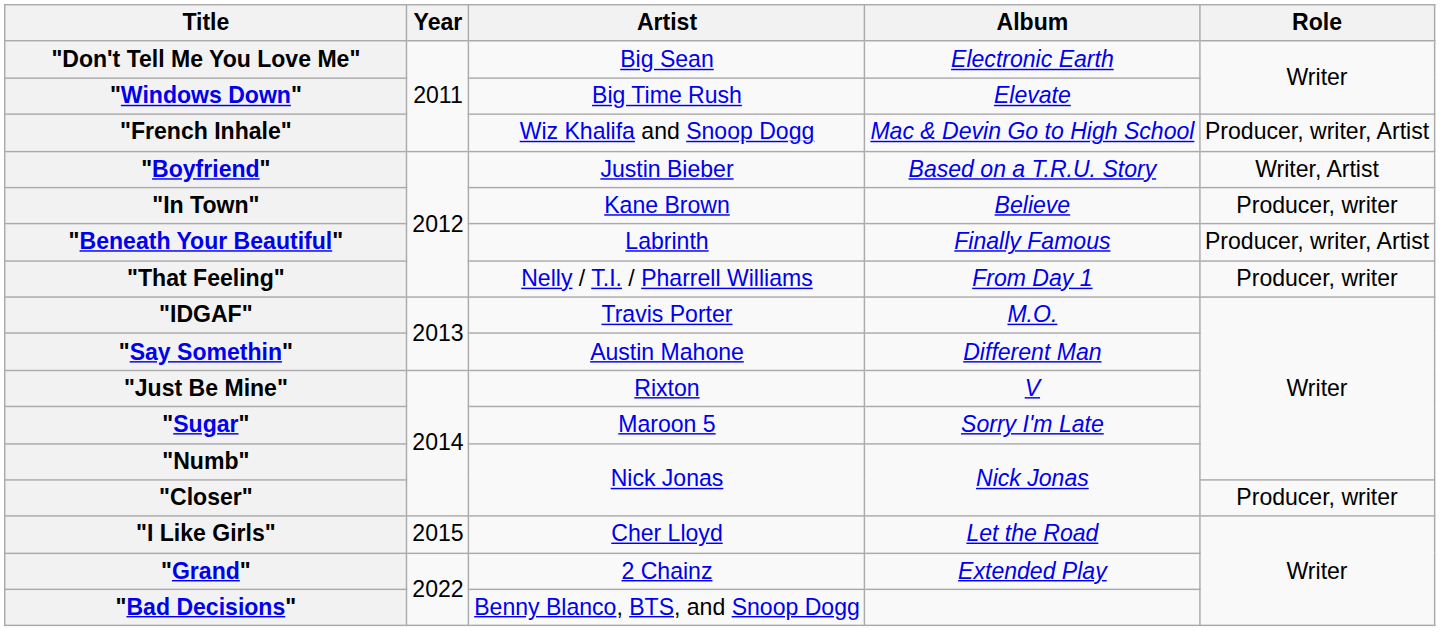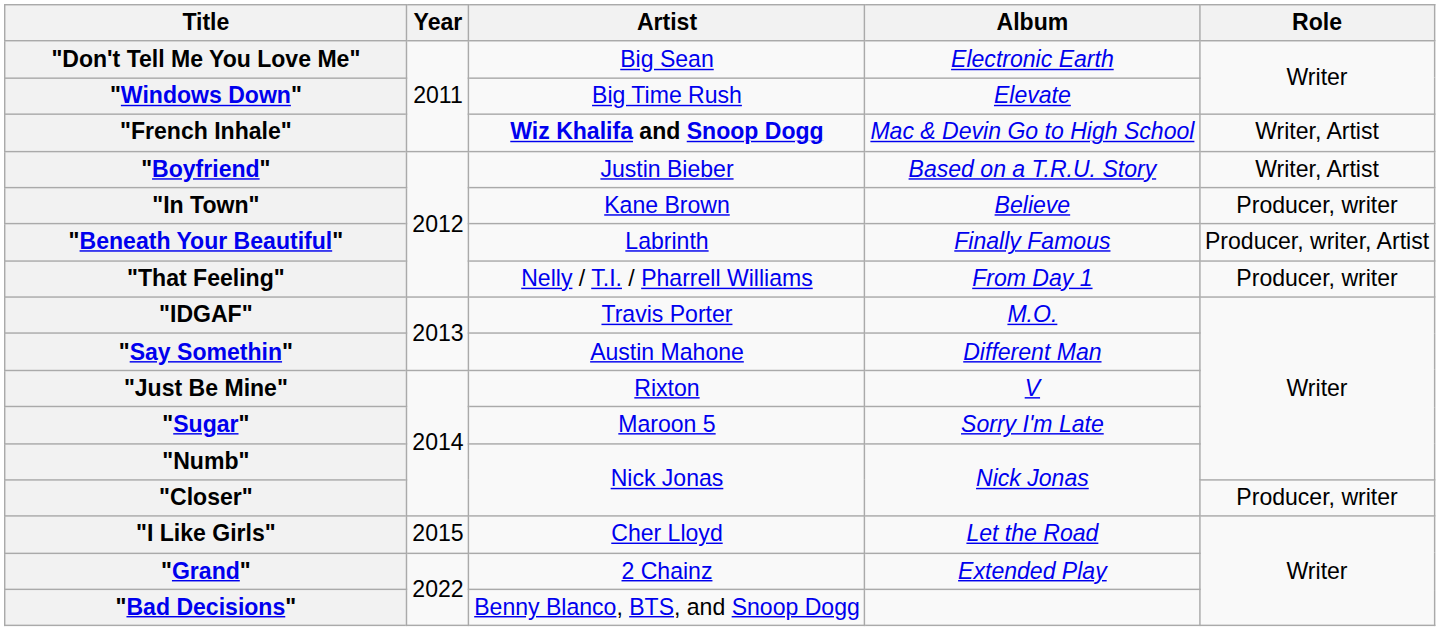"French Inhale" | Artist: normal -> bold
"French Inhale" | Role: Producer, writer, Artist -> Writer, Artist
